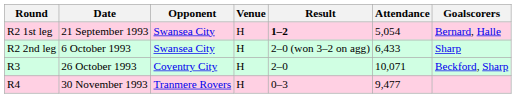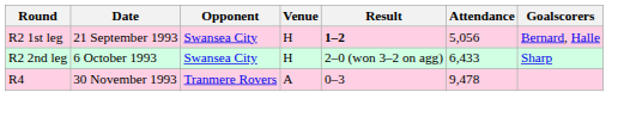R2 1st leg | Attendance: 5,054 -> 5,056
- row: R3 | 26 October 1993 | Coventry City | H | 2–0 | 10,071 | Beckford, Sharp
R4 | Venue: H -> A
R4 | Attendance: 9,477 -> 9,478
